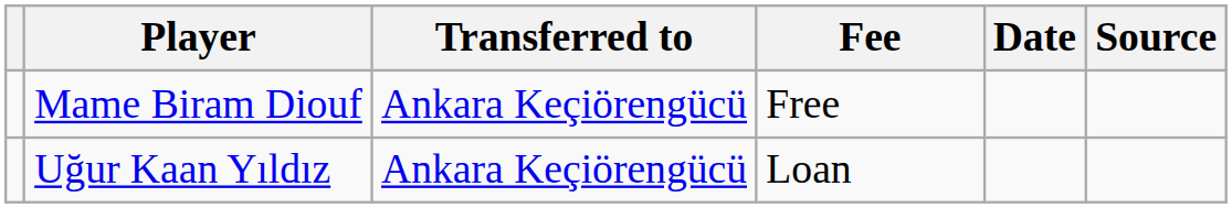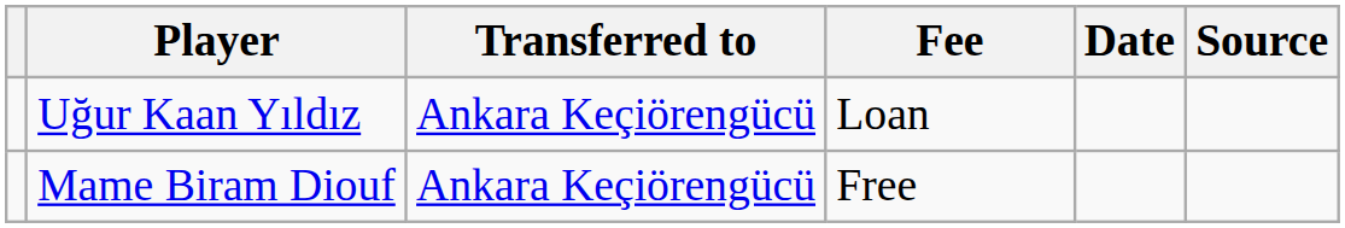rows swapped: Uğur Kaan Yıldız <-> Mame Biram Diouf
